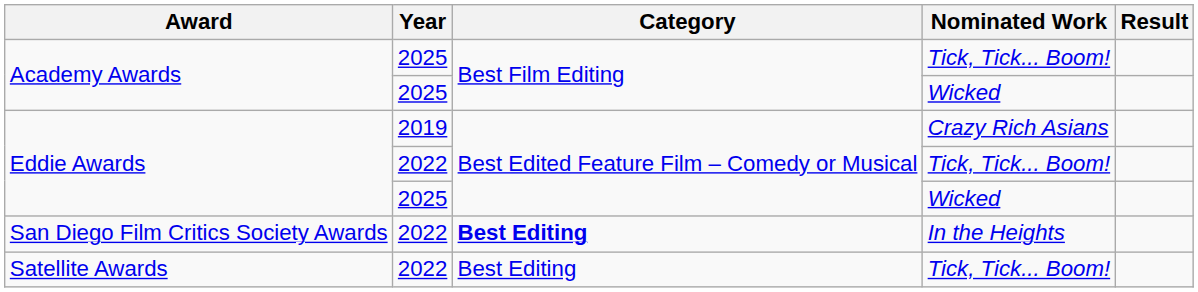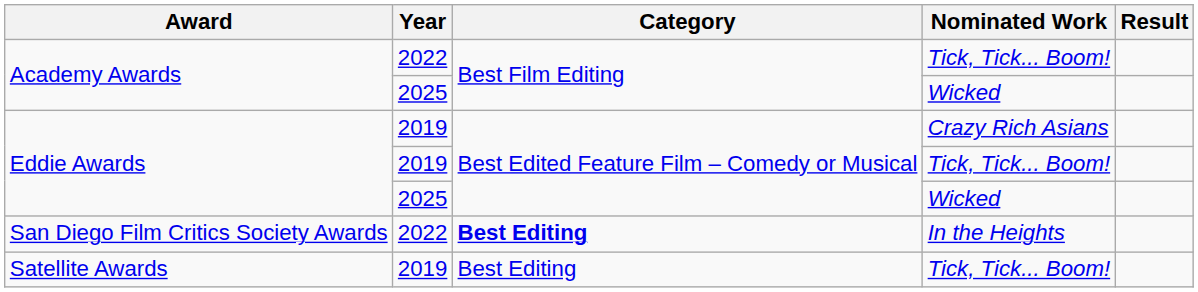Academy Awards / Tick, Tick... Boom! | Year: 2025 -> 2022
Eddie Awards / Tick, Tick... Boom! | Year: 2022 -> 2019
Satellite Awards | Year: 2022 -> 2019
